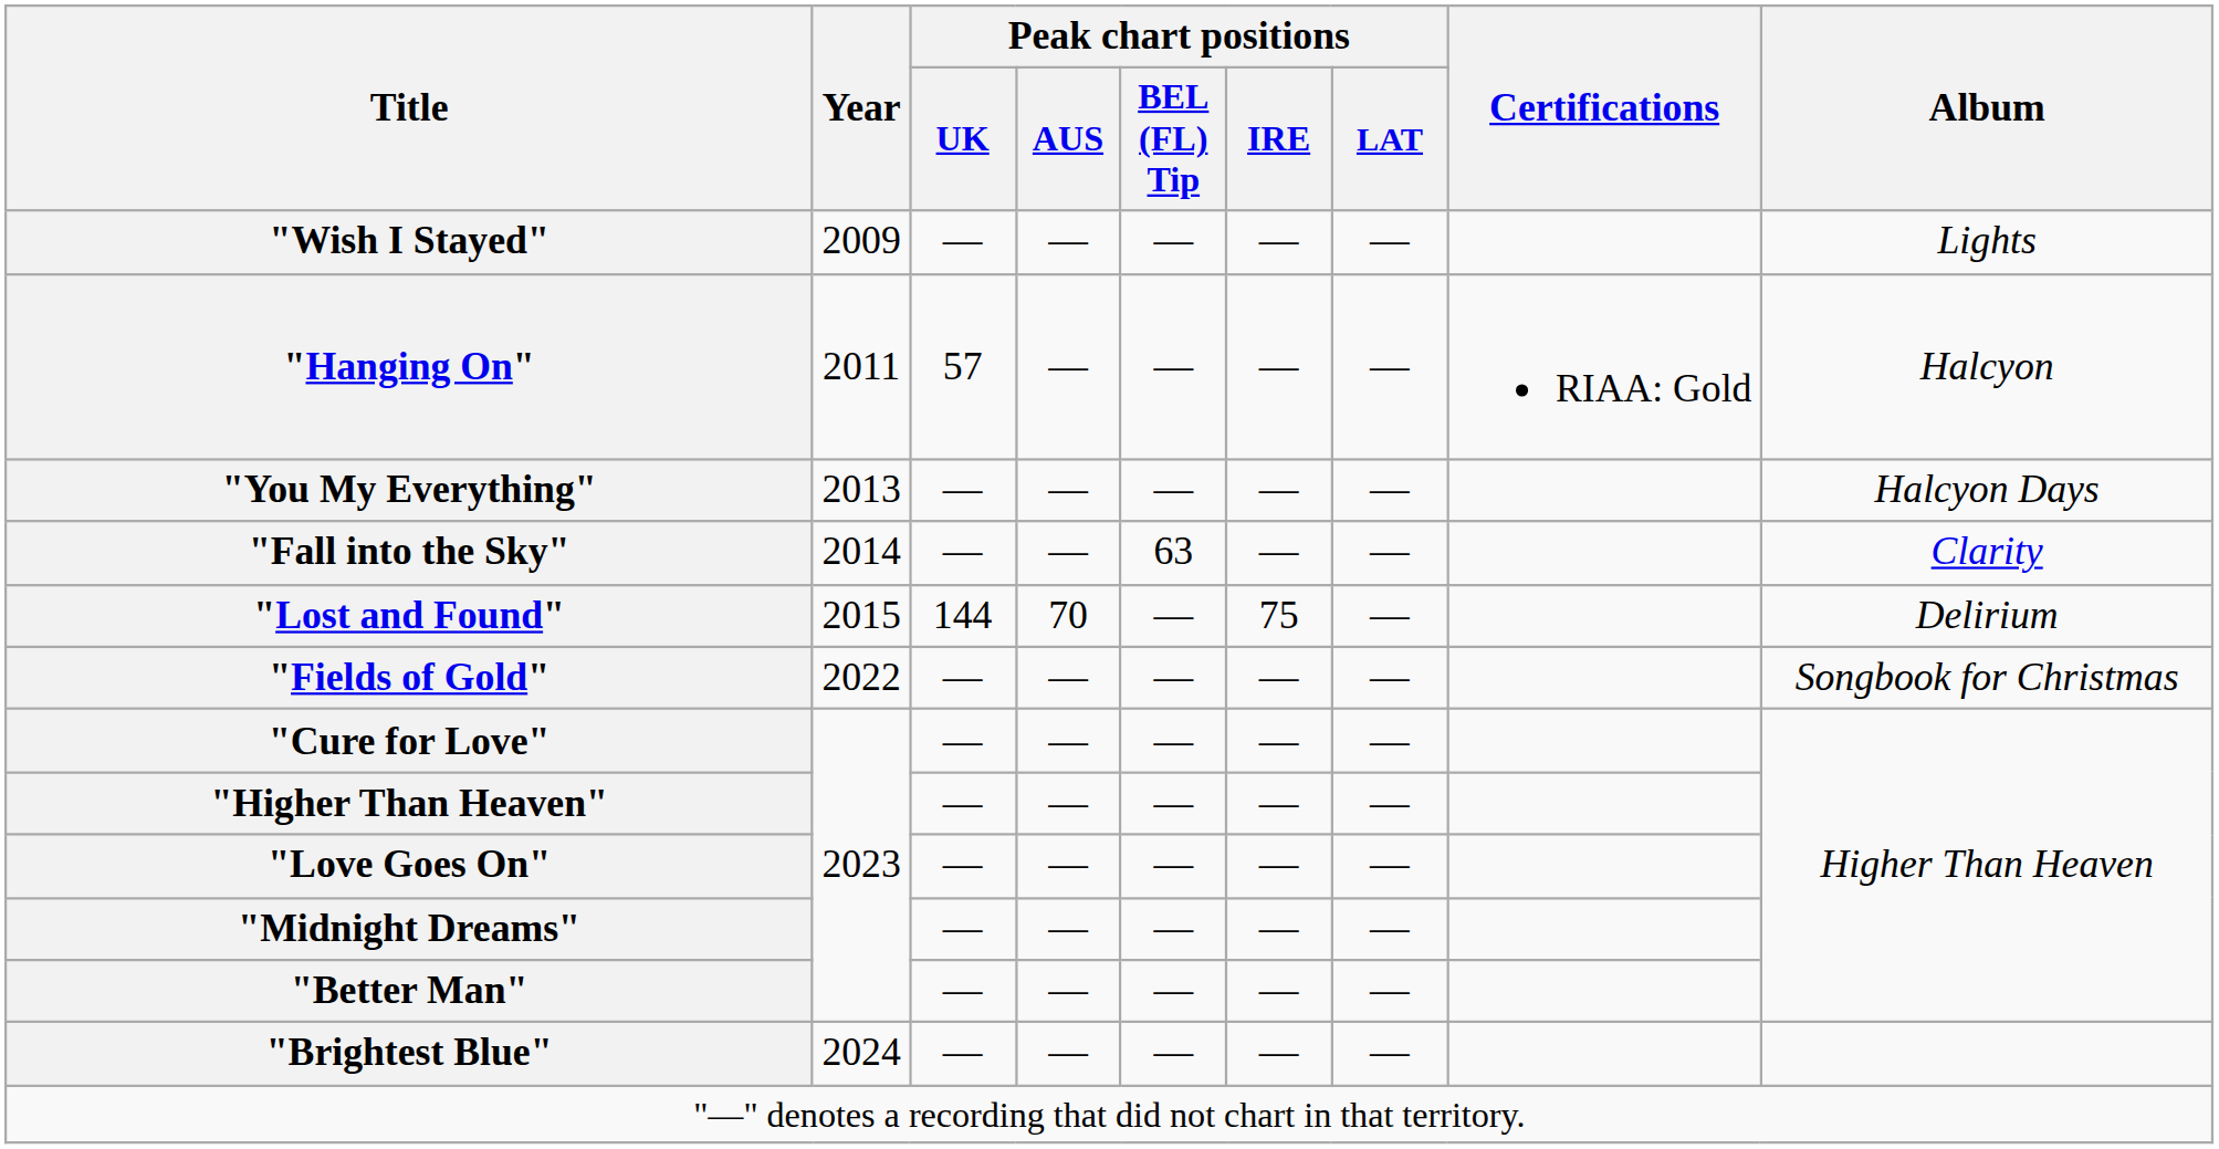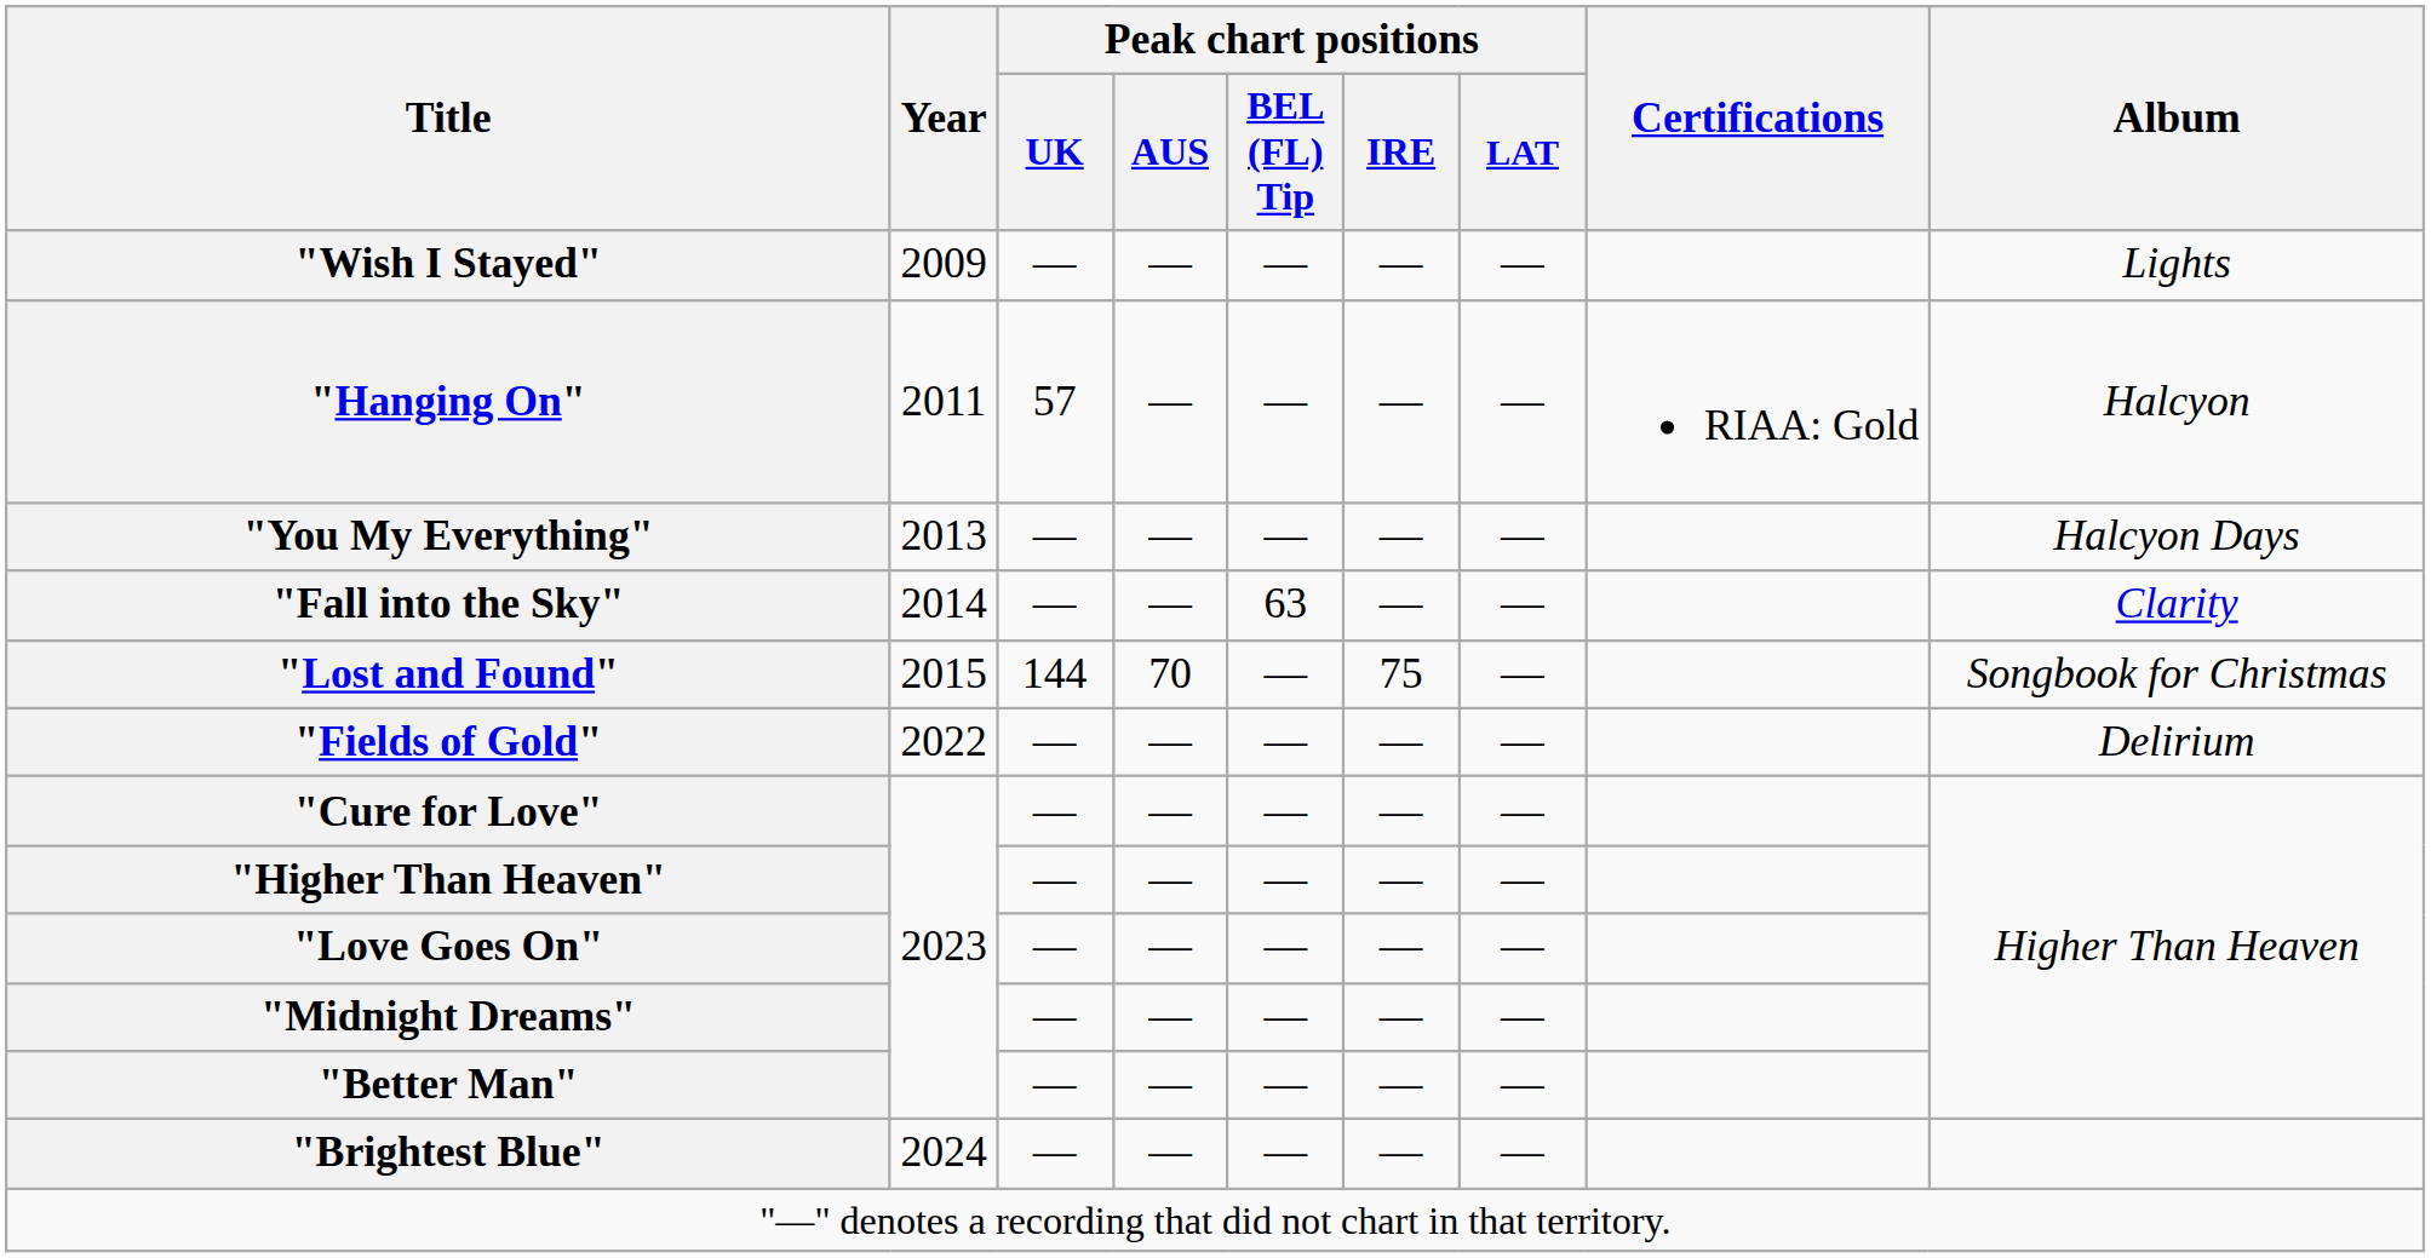"Lost and Found" | Album: Delirium -> Songbook for Christmas
"Fields of Gold" | Album: Songbook for Christmas -> Delirium
